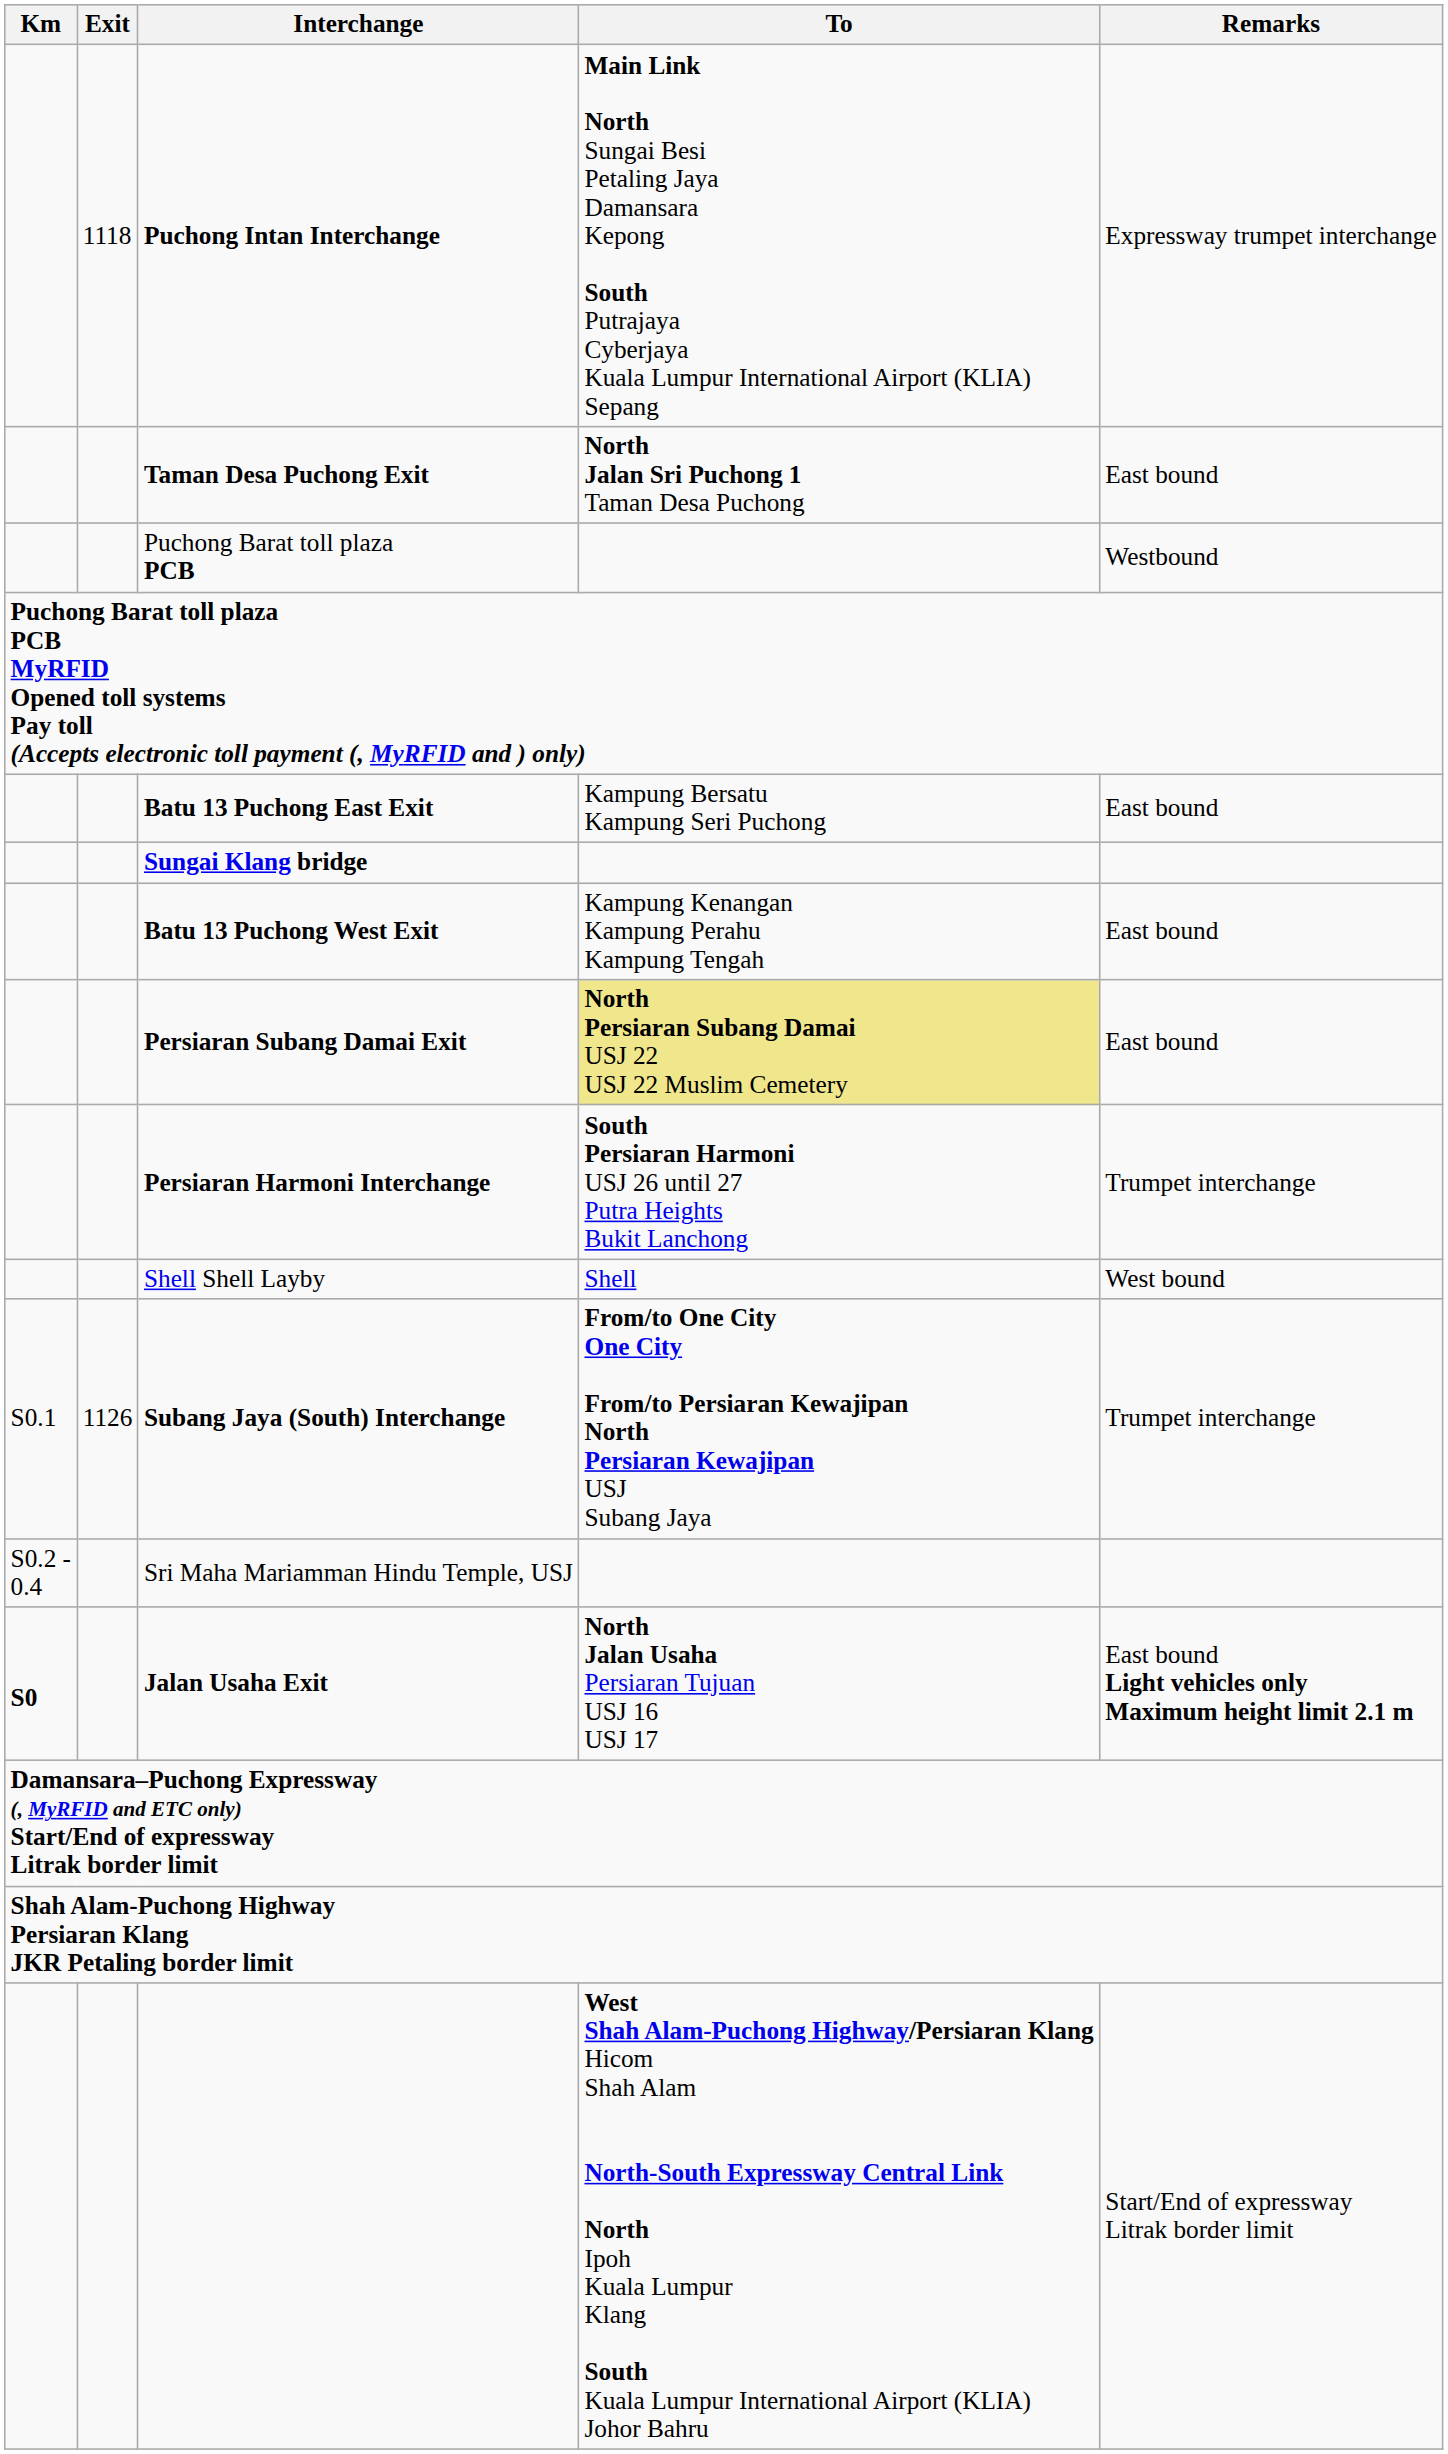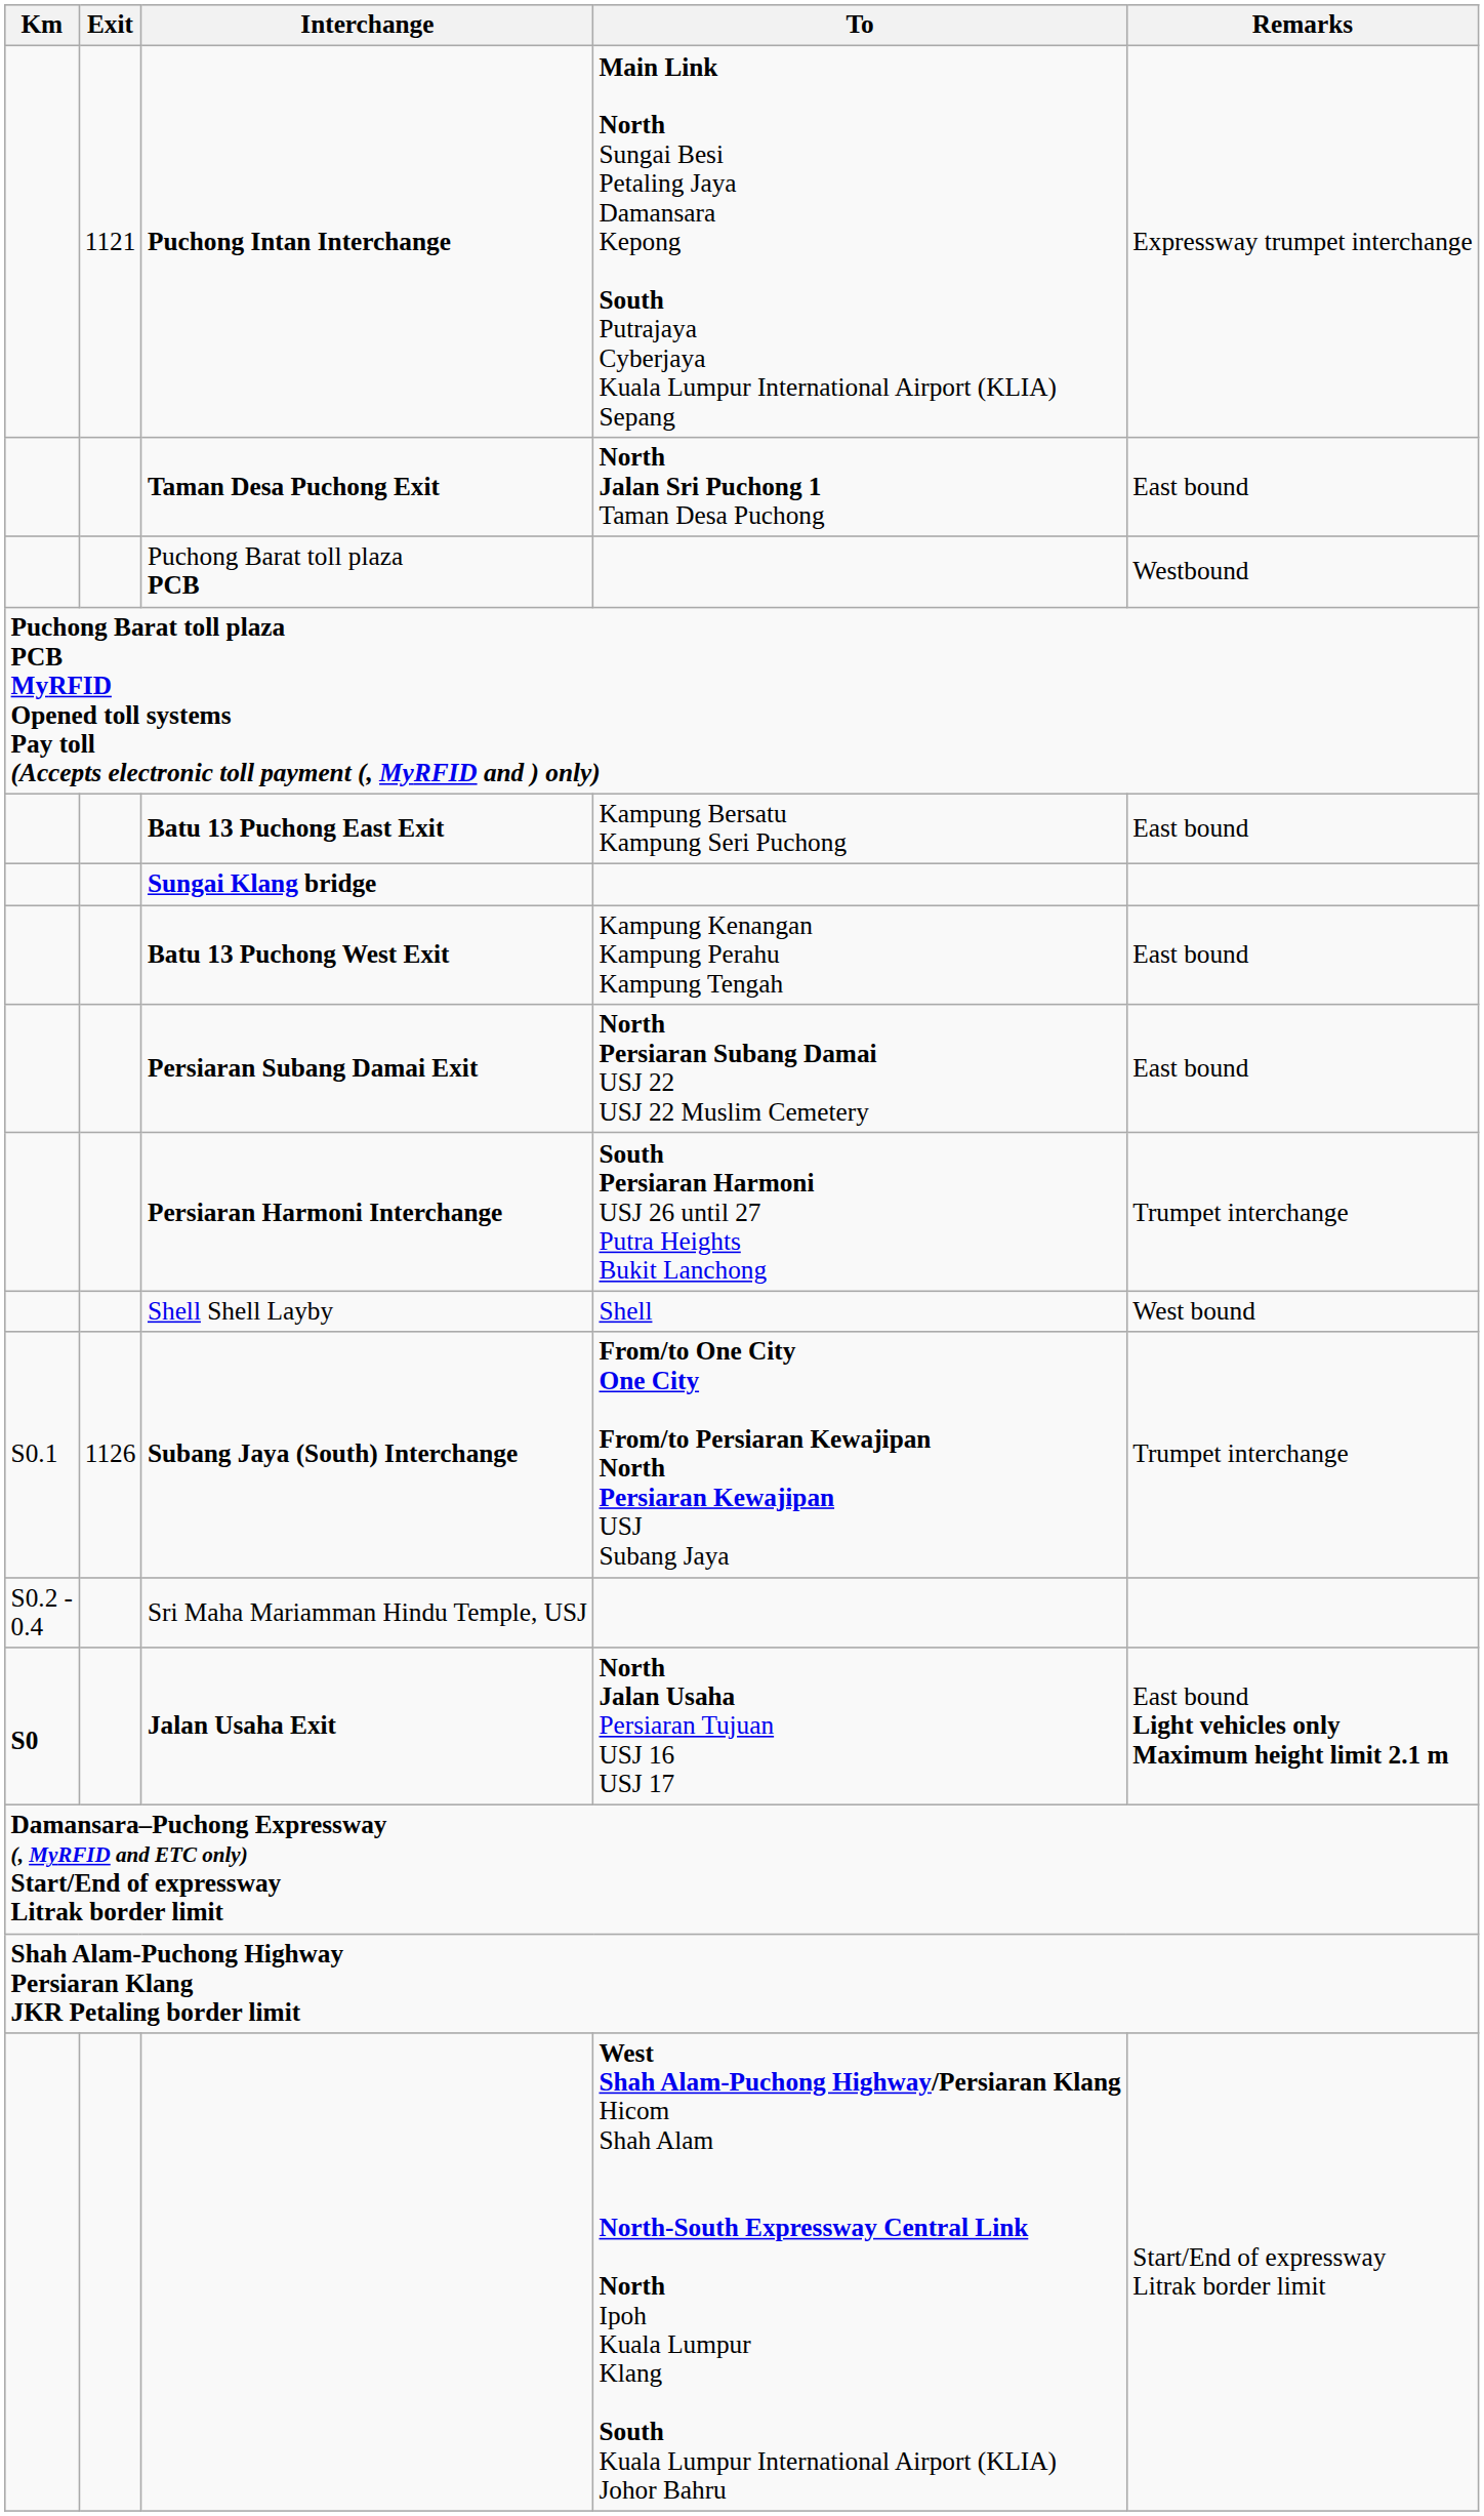Puchong Intan Interchange | Exit: 1118 -> 1121
Persiaran Subang Damai Exit | To: khaki background -> no background
